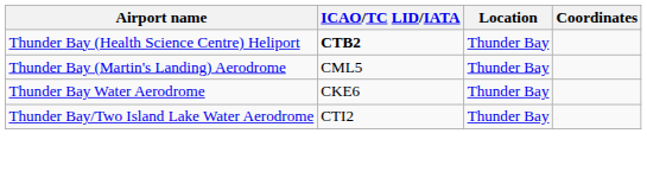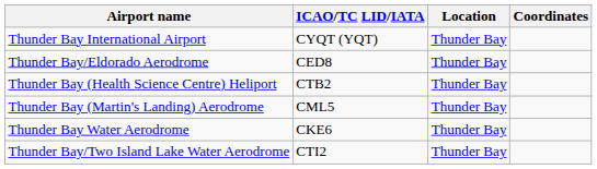+ row: Thunder Bay International Airport | CYQT (YQT) | Thunder Bay
+ row: Thunder Bay/Eldorado Aerodrome | CED8 | Thunder Bay
Thunder Bay (Health Science Centre) Heliport | ICAO/TC LID/IATA: bold -> normal
